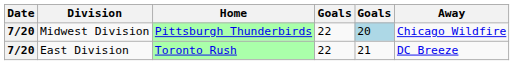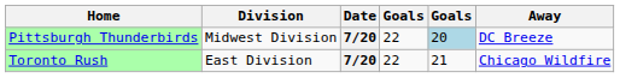columns swapped: Date <-> Home
Midwest Division | Away: Chicago Wildfire -> DC Breeze
East Division | Away: DC Breeze -> Chicago Wildfire
